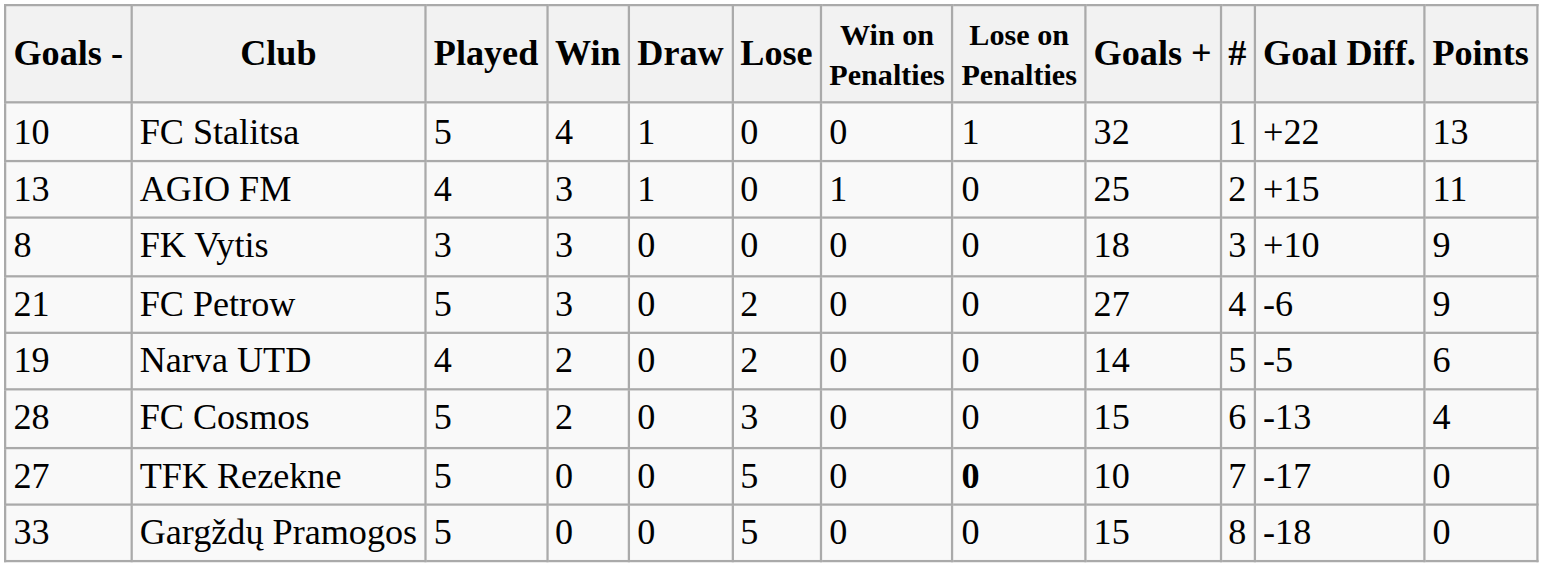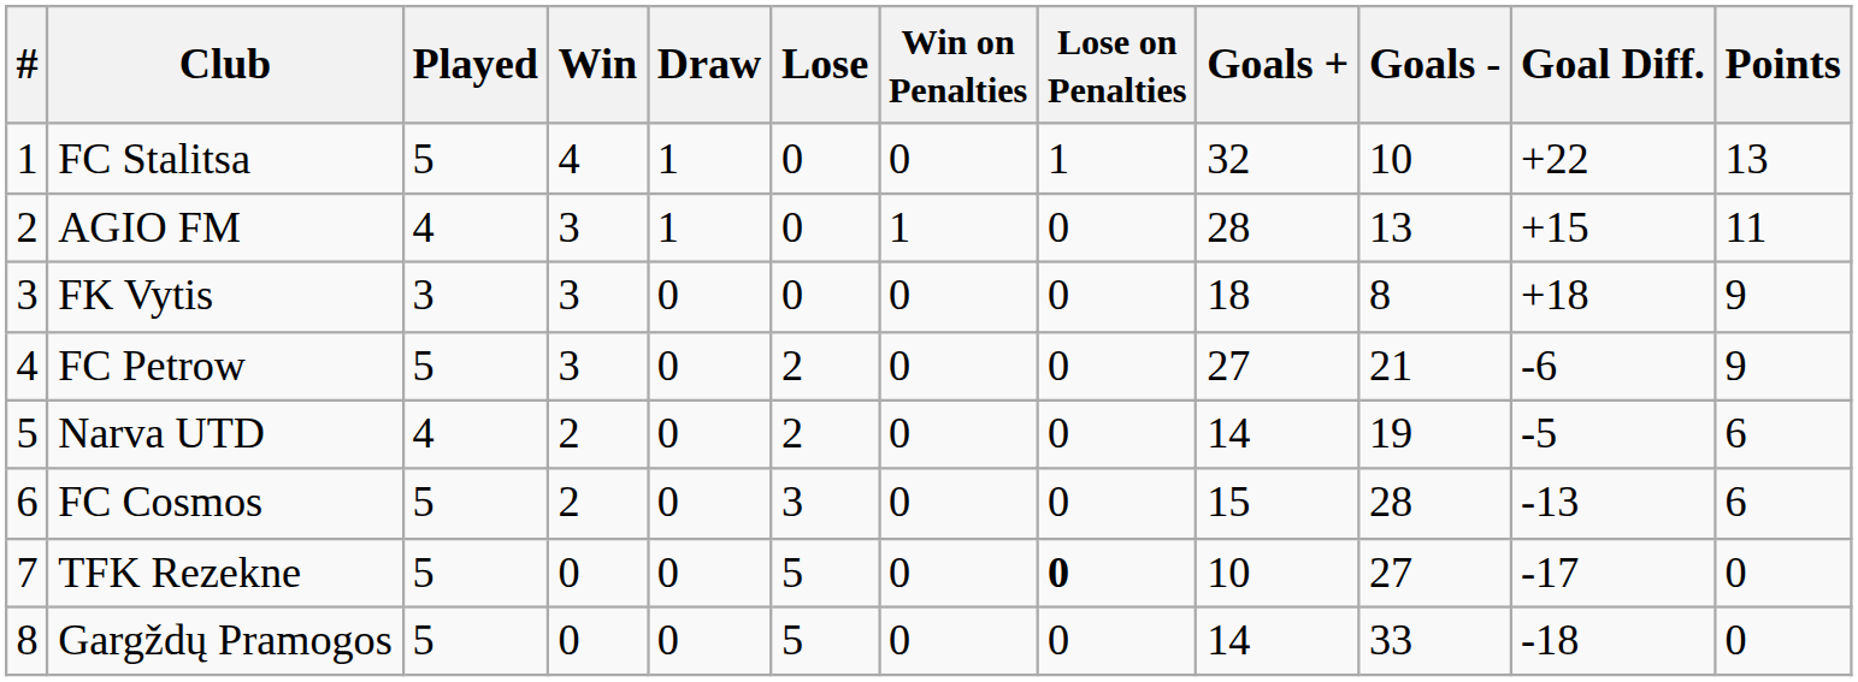columns swapped: # <-> Goals -
AGIO FM | Goals +: 25 -> 28
FK Vytis | Goal Diff.: +10 -> +18
FC Cosmos | Points: 4 -> 6
Gargždų Pramogos | Goals +: 15 -> 14
